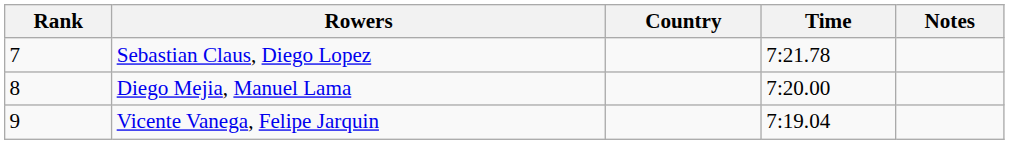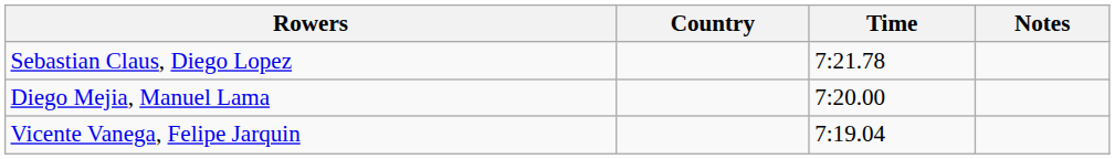- column: Rank | 7 | 8 | 9
